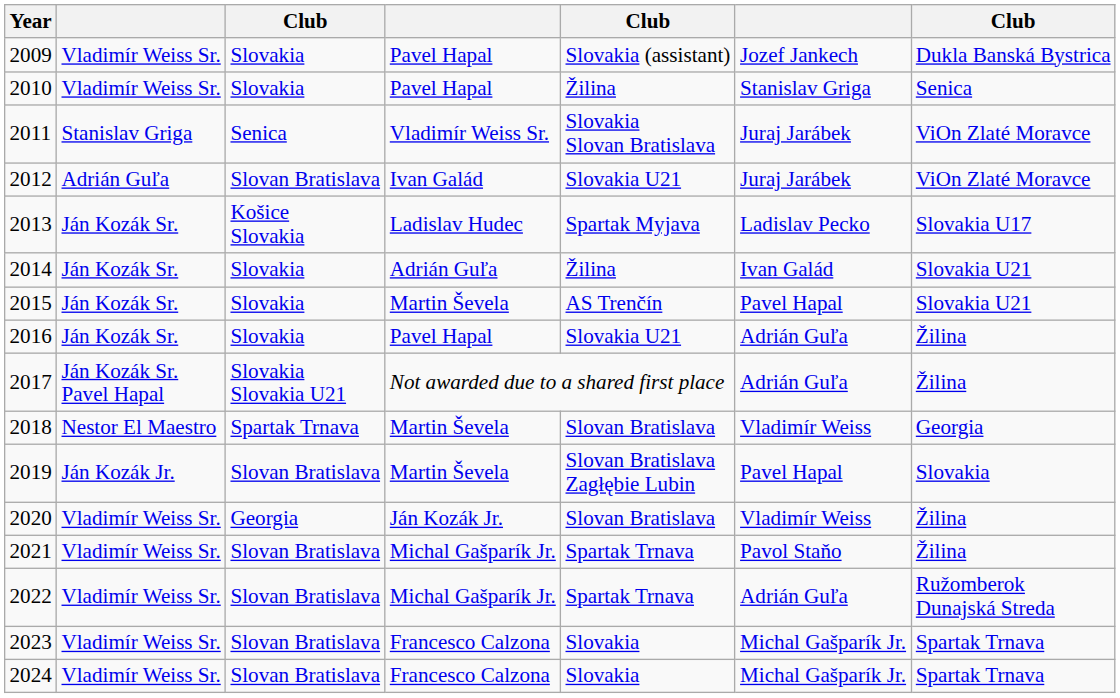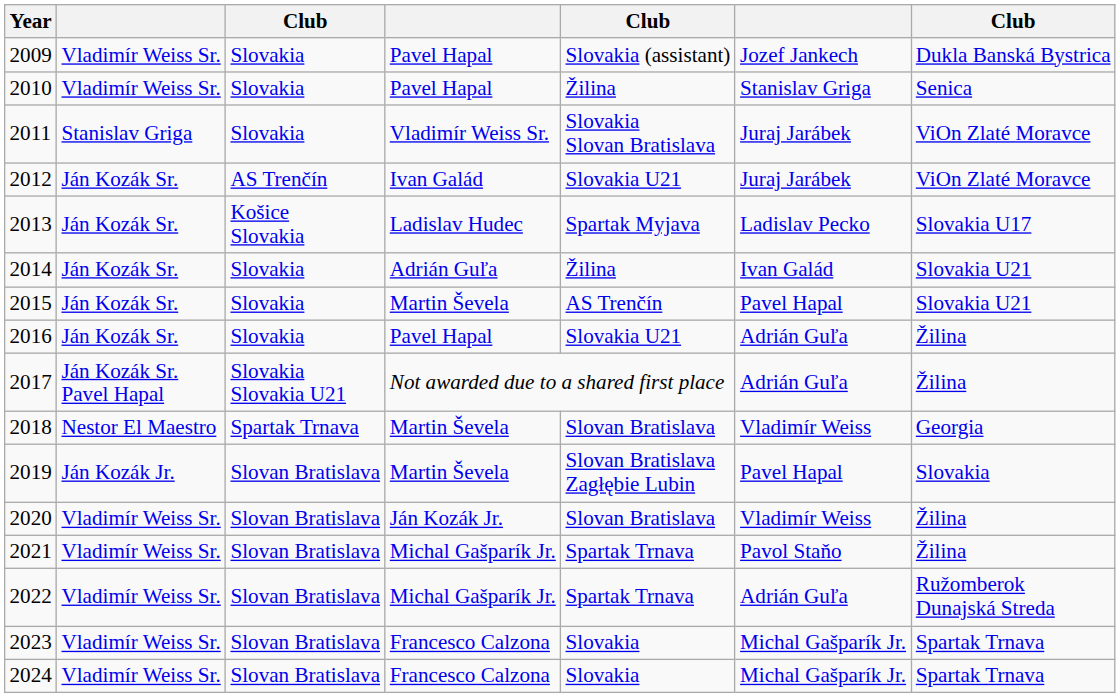2011 | column 3: Senica -> Slovakia
2012 | column 2: Adrián Guľa -> Ján Kozák Sr.
2012 | column 3: Slovan Bratislava -> AS Trenčín
2020 | column 3: Georgia -> Slovan Bratislava
